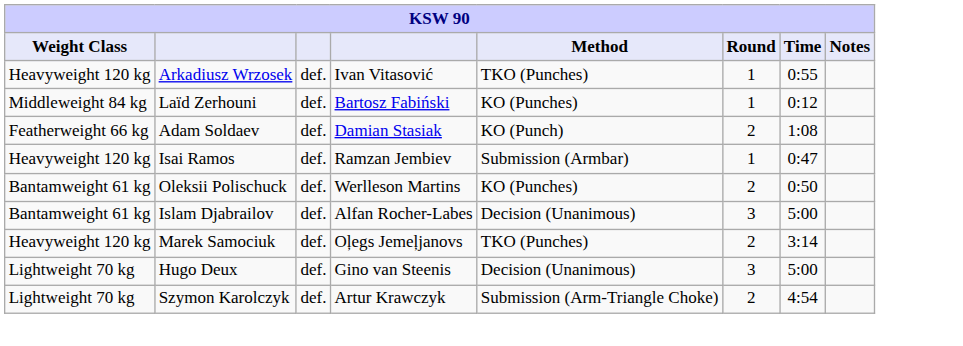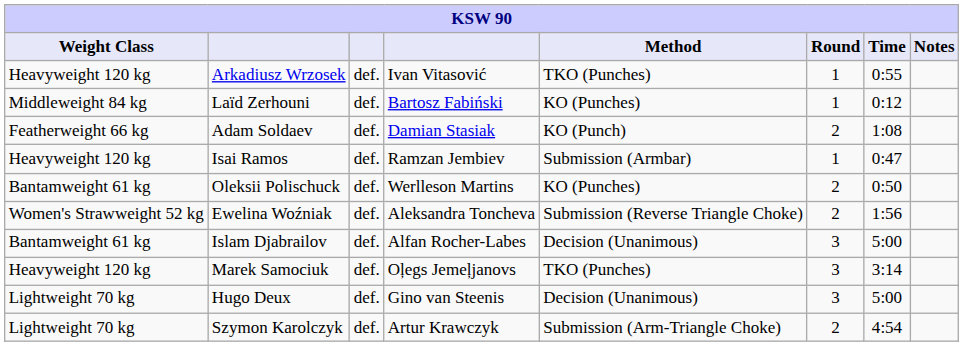+ row: Women's Strawweight 52 kg | Ewelina Woźniak | def. | Aleksandra Toncheva | Submission (Reverse Triangle Choke) | 2 | 1:56
Marek Samociuk | Round: 2 -> 3
